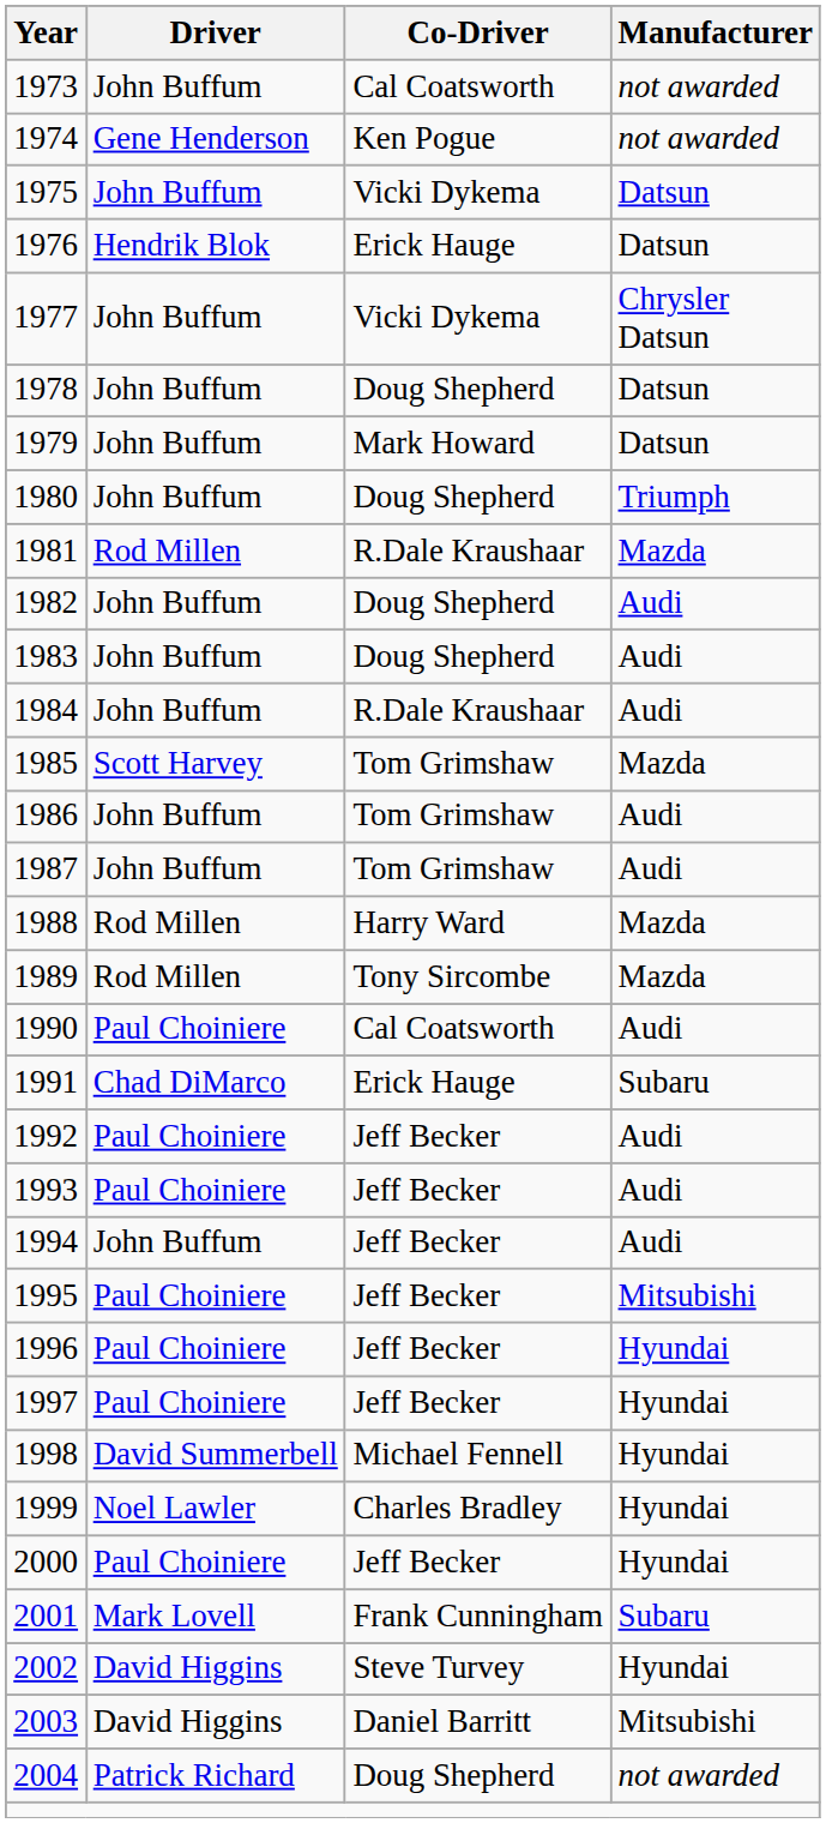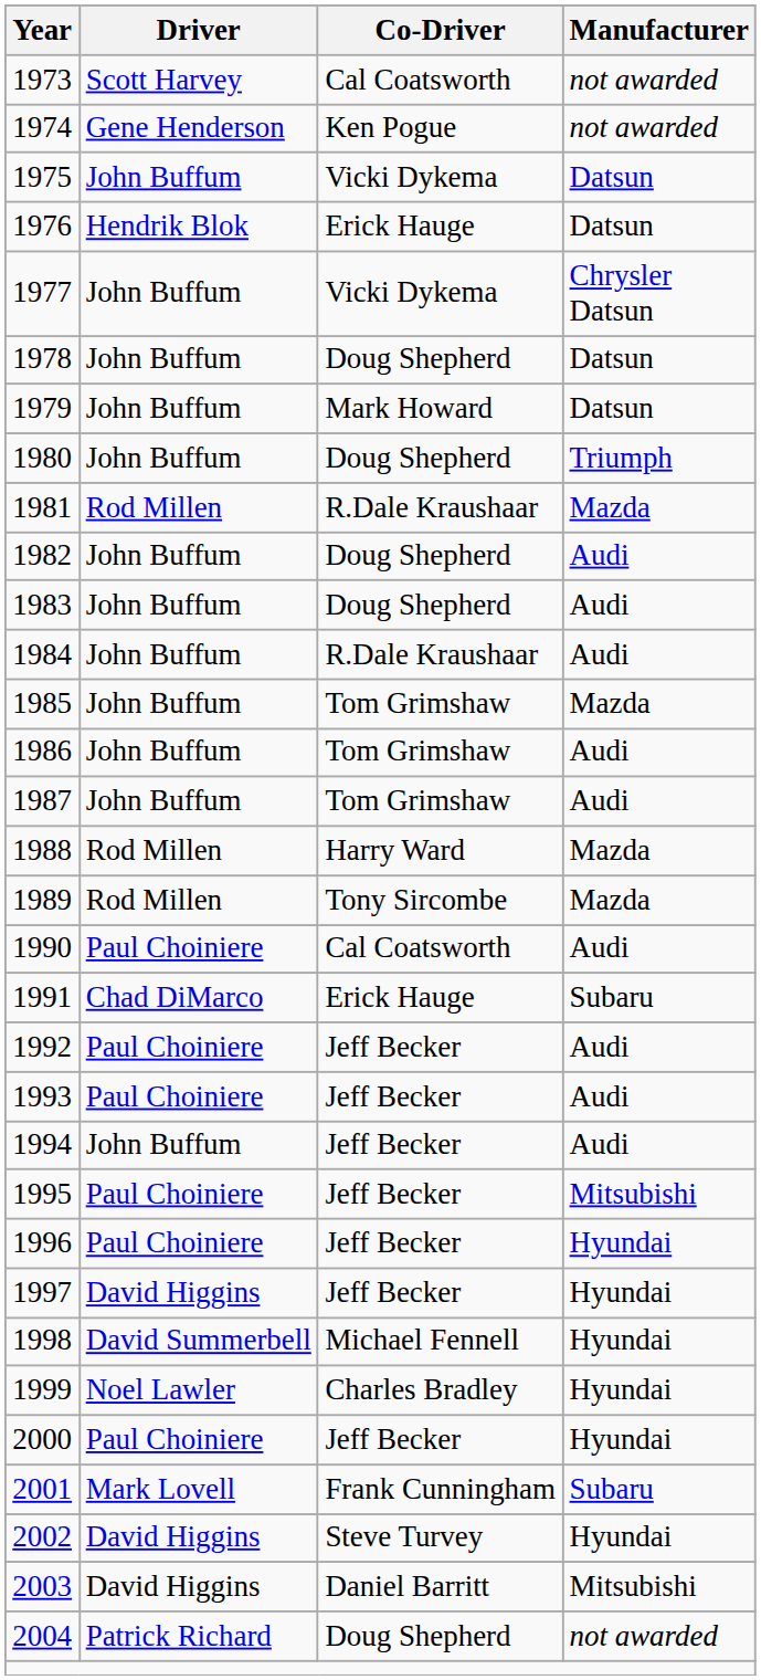1973 | Driver: John Buffum -> Scott Harvey
1985 | Driver: Scott Harvey -> John Buffum
1997 | Driver: Paul Choiniere -> David Higgins
